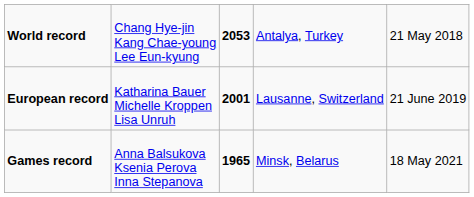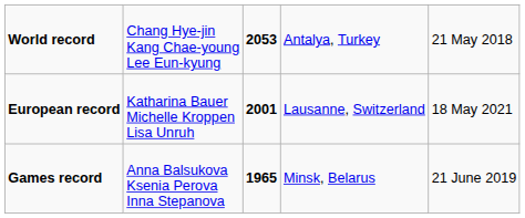European record | column 5: 21 June 2019 -> 18 May 2021
Games record | column 5: 18 May 2021 -> 21 June 2019
